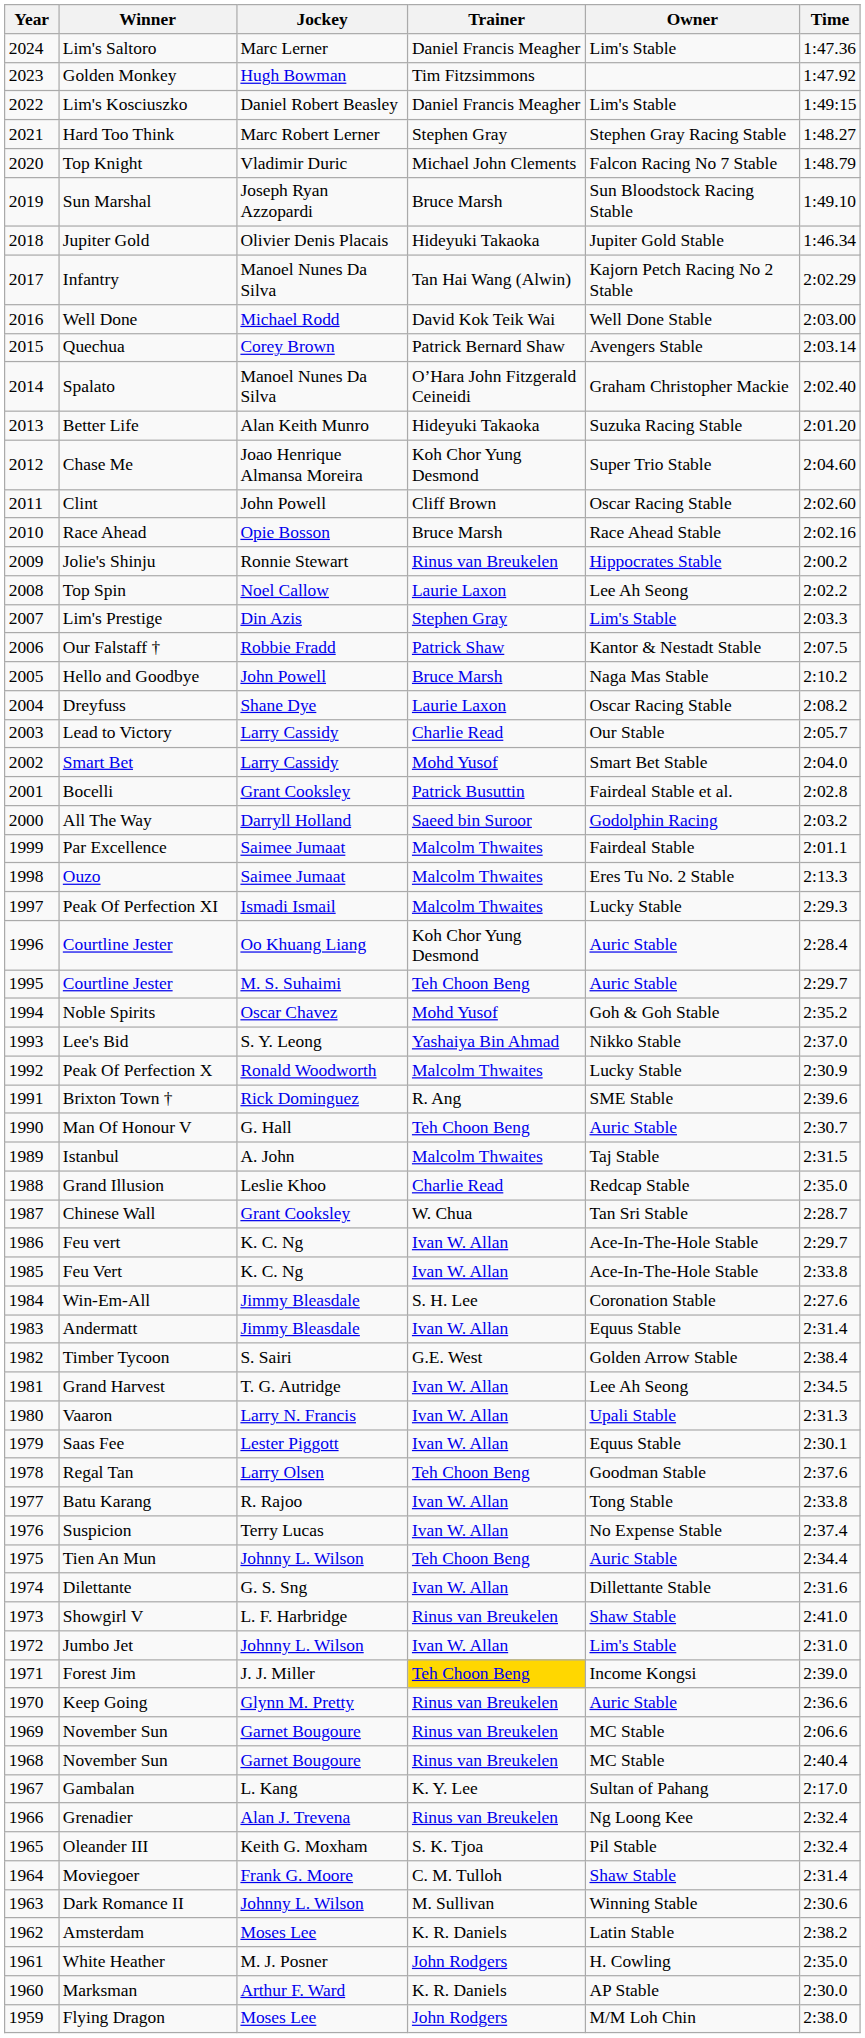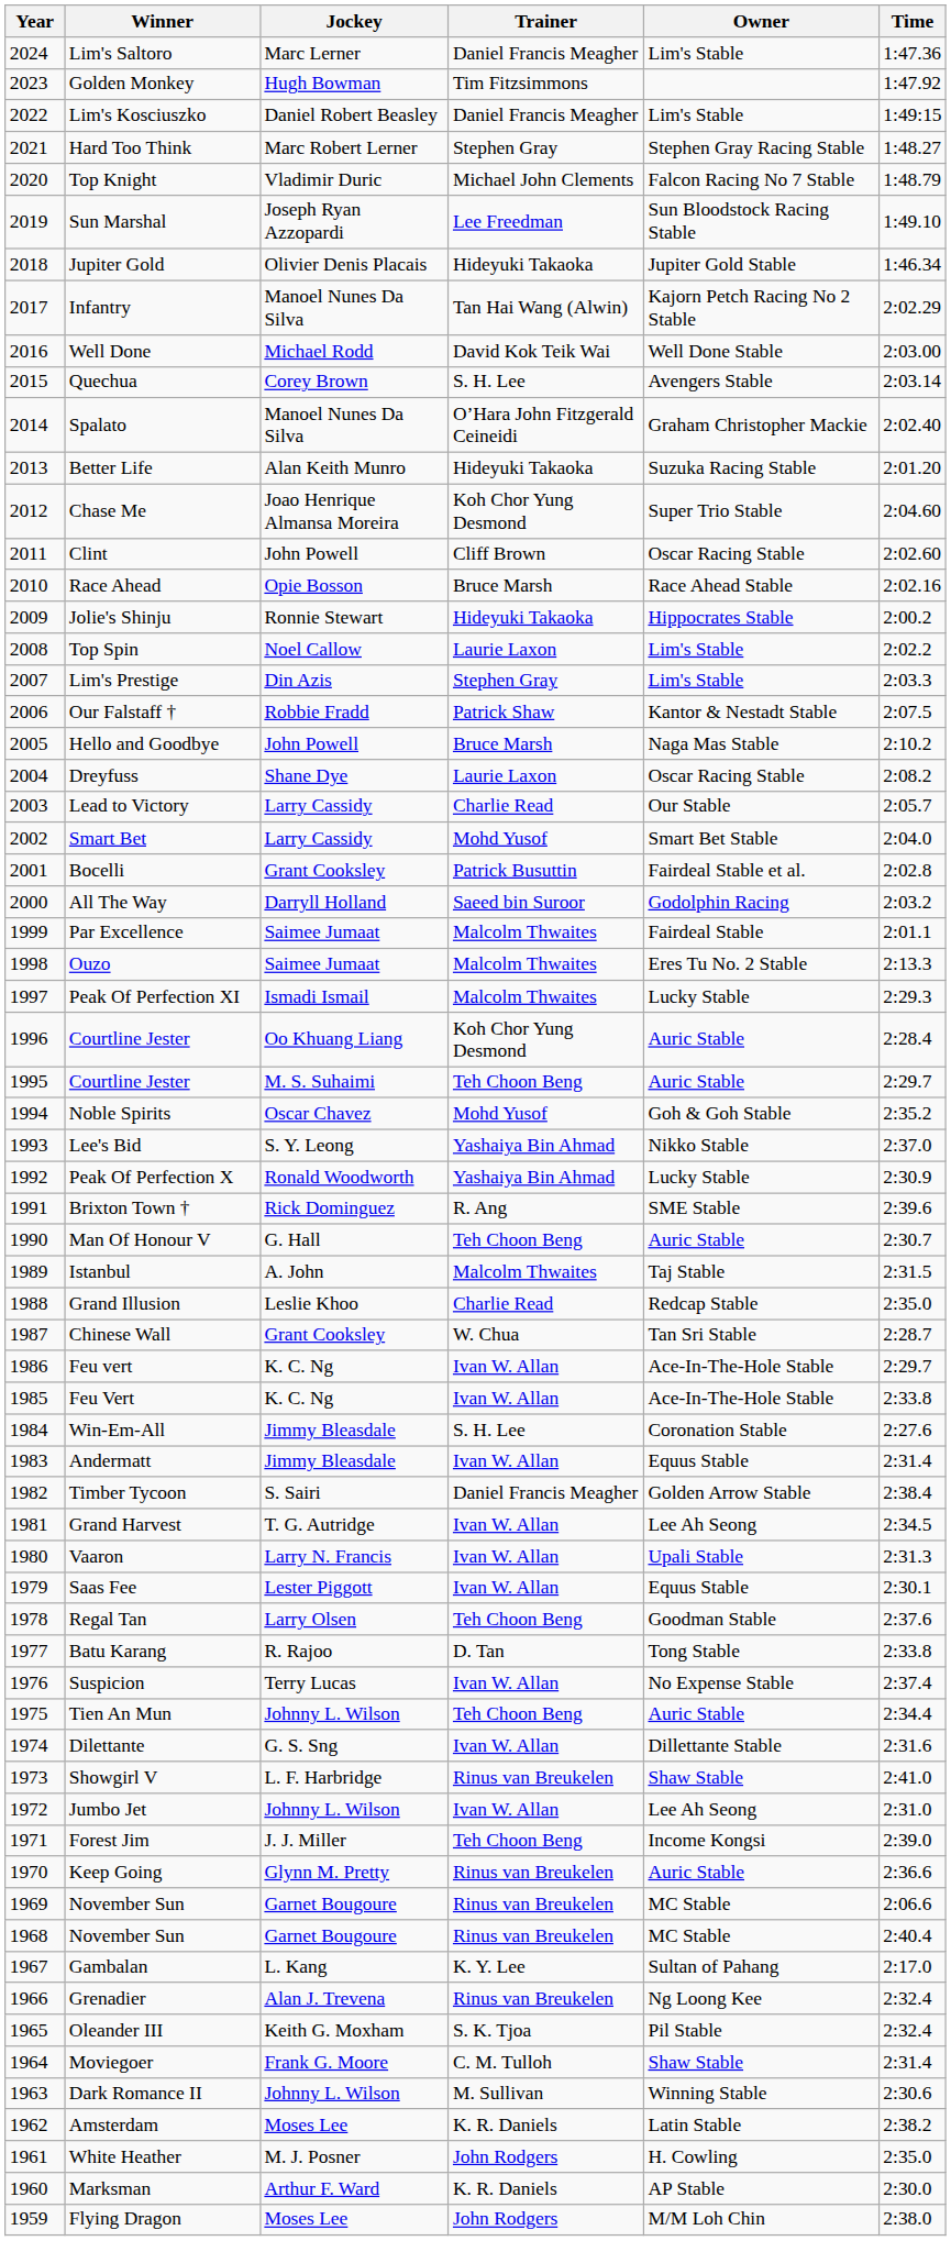Sun Marshal | Trainer: Bruce Marsh -> Lee Freedman
Quechua | Trainer: Patrick Bernard Shaw -> S. H. Lee
Jolie's Shinju | Trainer: Rinus van Breukelen -> Hideyuki Takaoka
Top Spin | Owner: Lee Ah Seong -> Lim's Stable
Peak Of Perfection X | Trainer: Malcolm Thwaites -> Yashaiya Bin Ahmad
Timber Tycoon | Trainer: G.E. West -> Daniel Francis Meagher
Batu Karang | Trainer: Ivan W. Allan -> D. Tan
Jumbo Jet | Owner: Lim's Stable -> Lee Ah Seong
Forest Jim | Trainer: gold background -> no background
